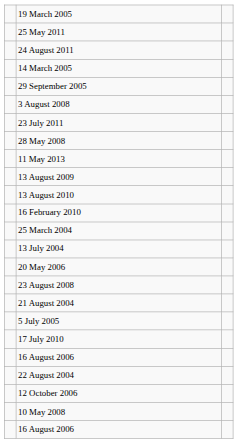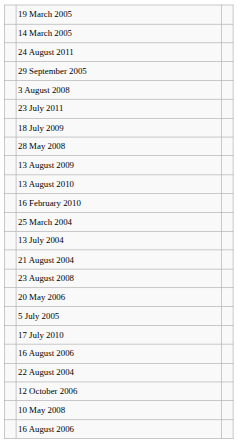- row: 25 May 2011
rows swapped: 24 August 2011 <-> 14 March 2005
+ row: 18 July 2009
- row: 11 May 2013
rows swapped: 20 May 2006 <-> 21 August 2004
